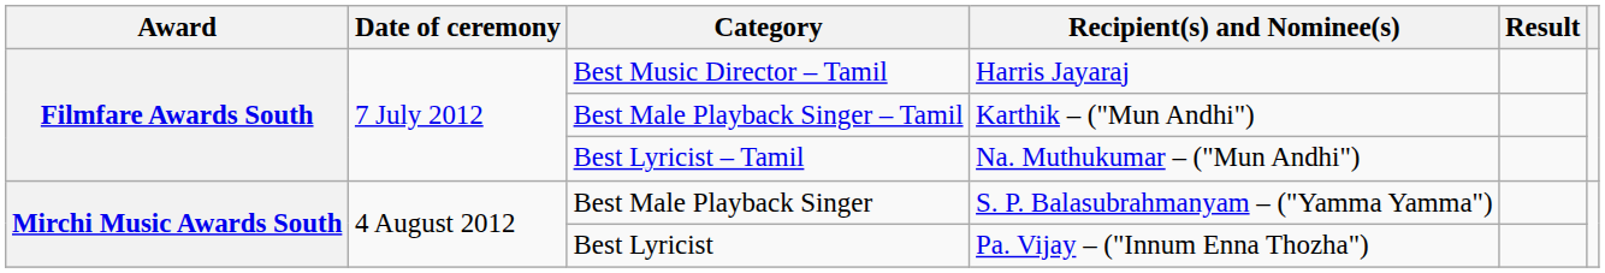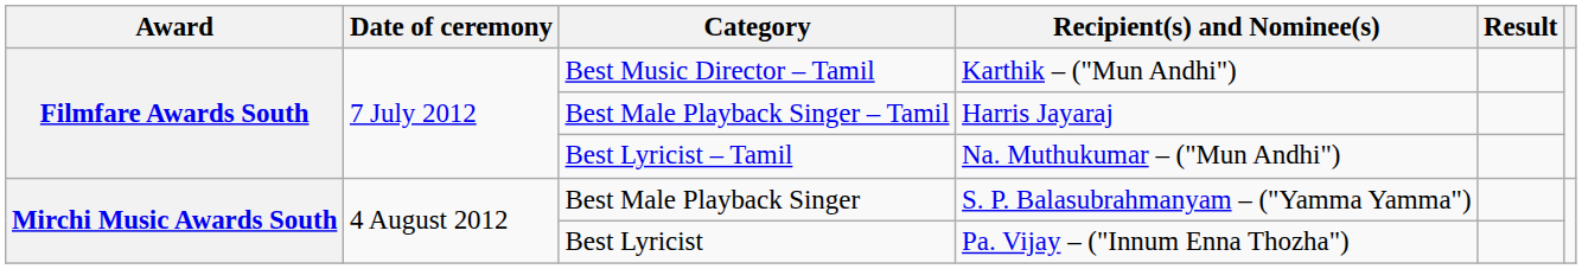Best Music Director – Tamil | Recipient(s) and Nominee(s): Harris Jayaraj -> Karthik – ("Mun Andhi")
Best Male Playback Singer – Tamil | Recipient(s) and Nominee(s): Karthik – ("Mun Andhi") -> Harris Jayaraj
